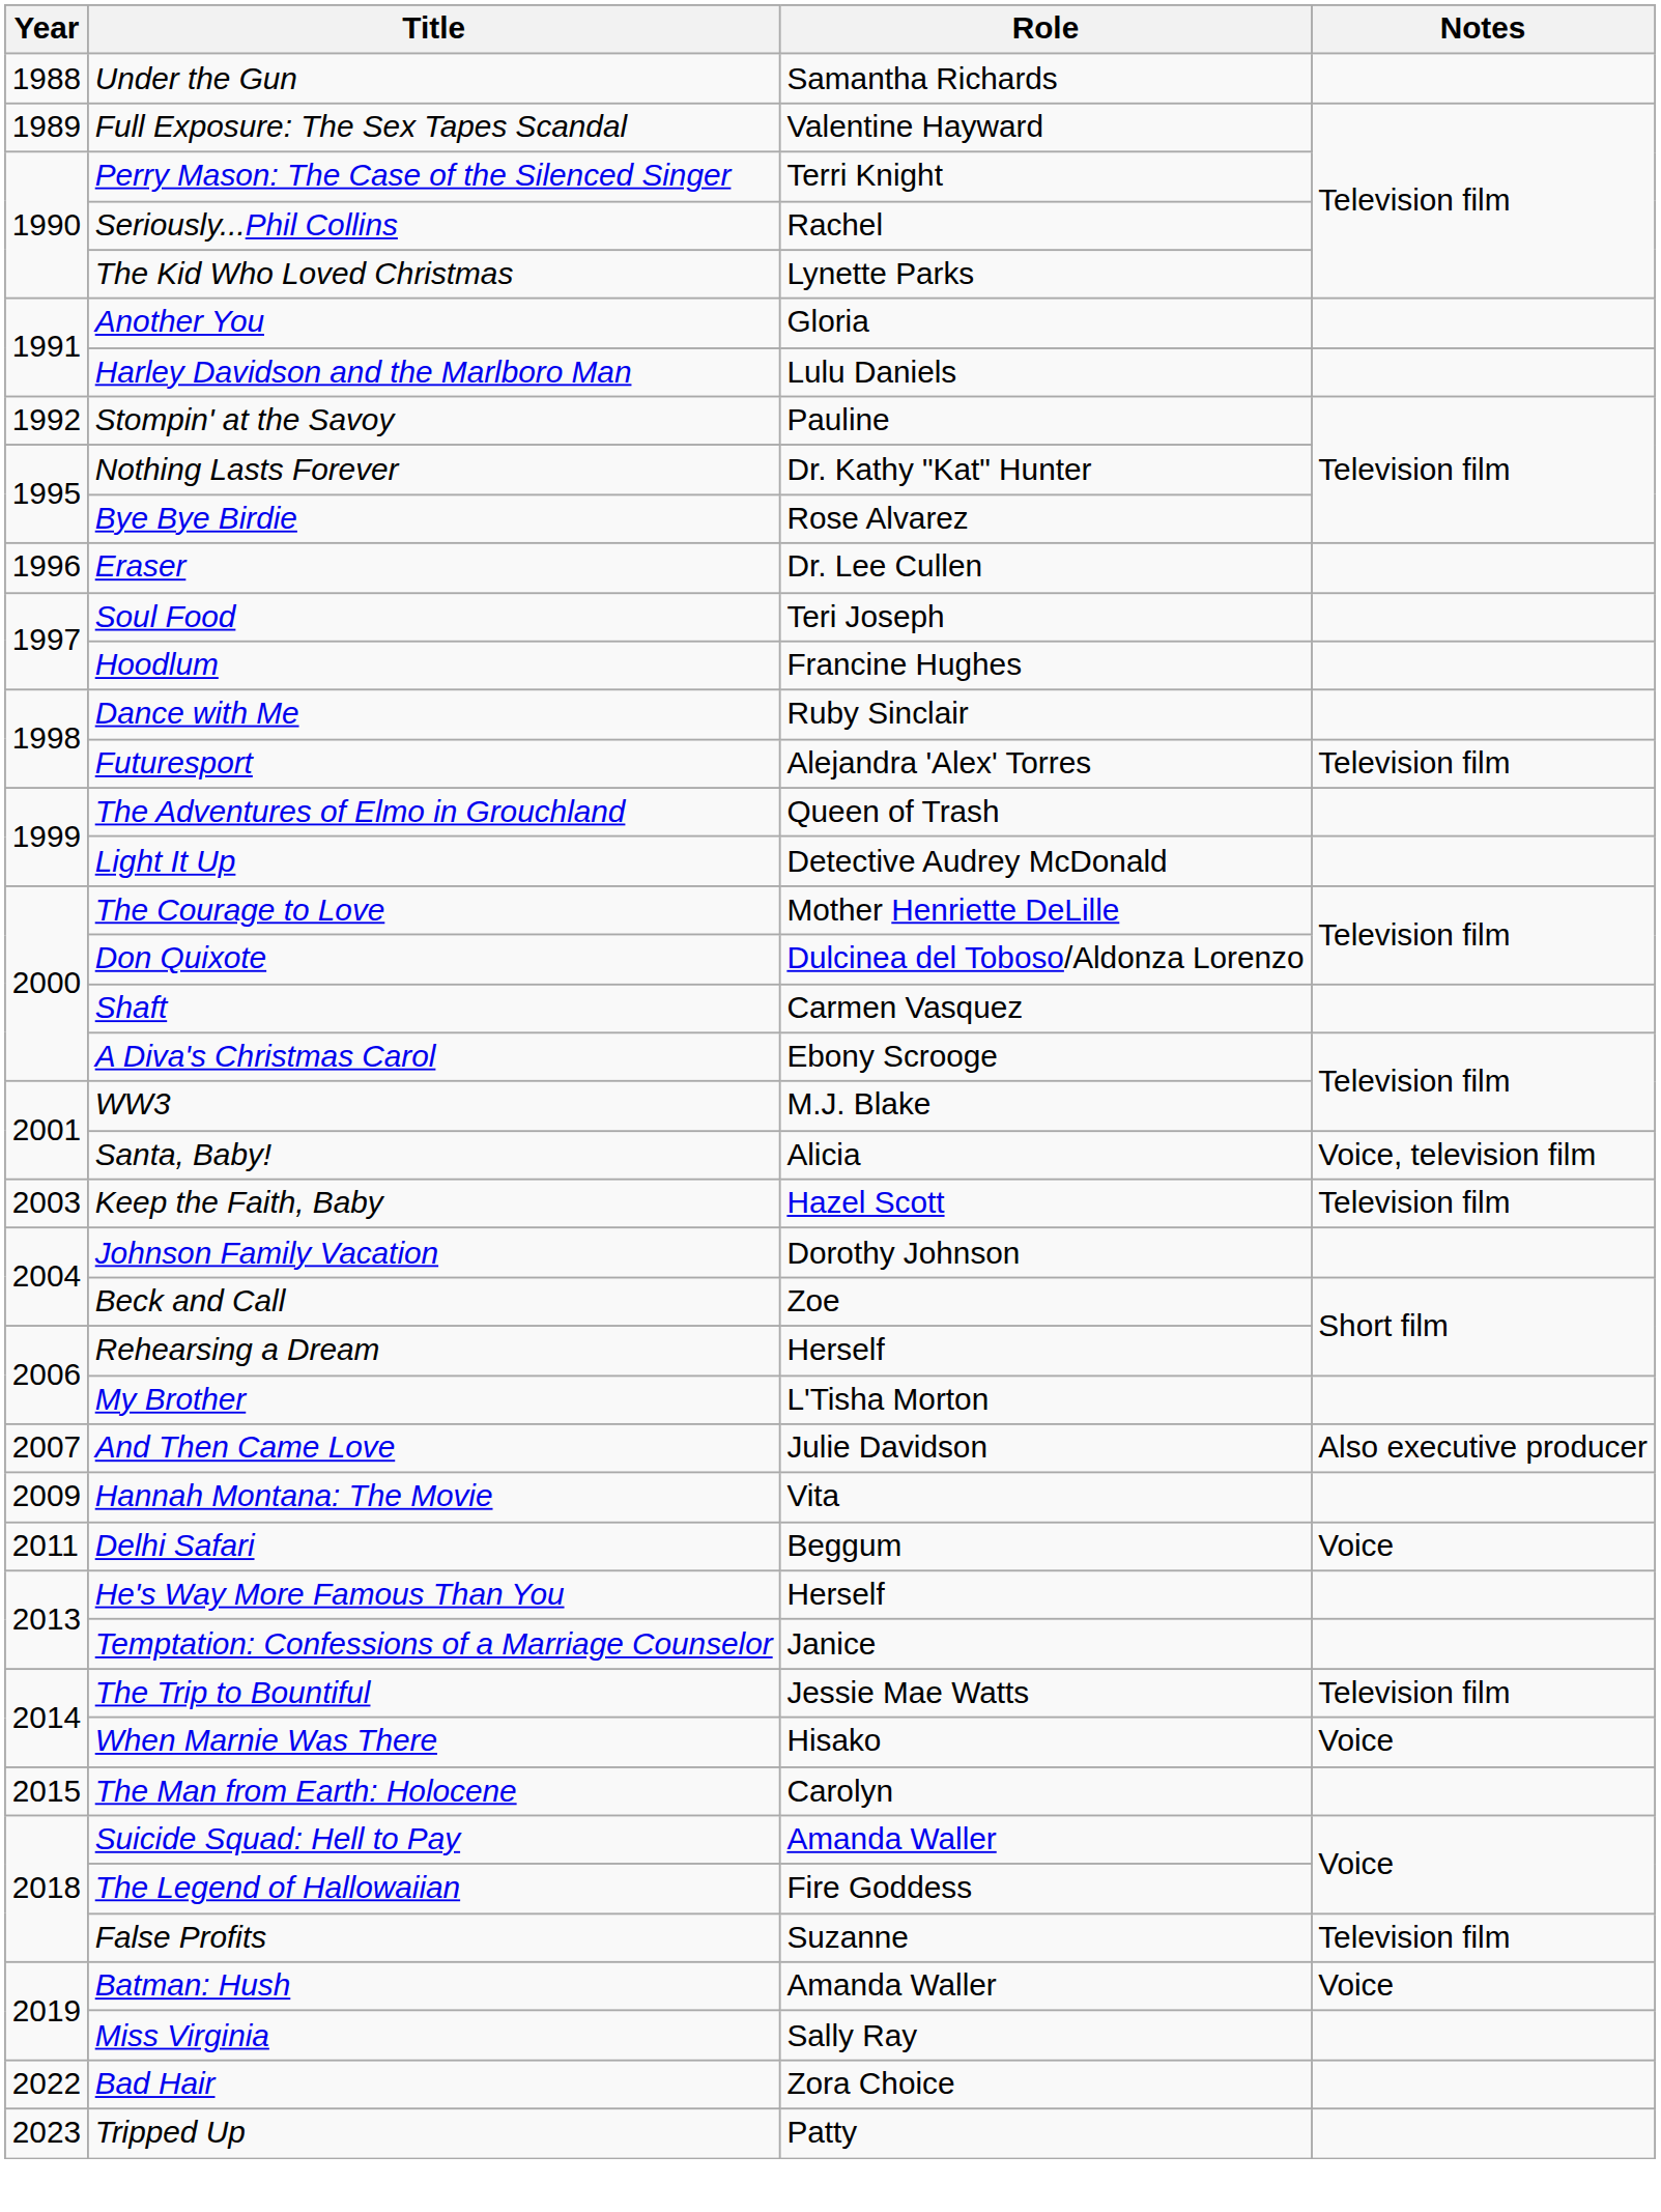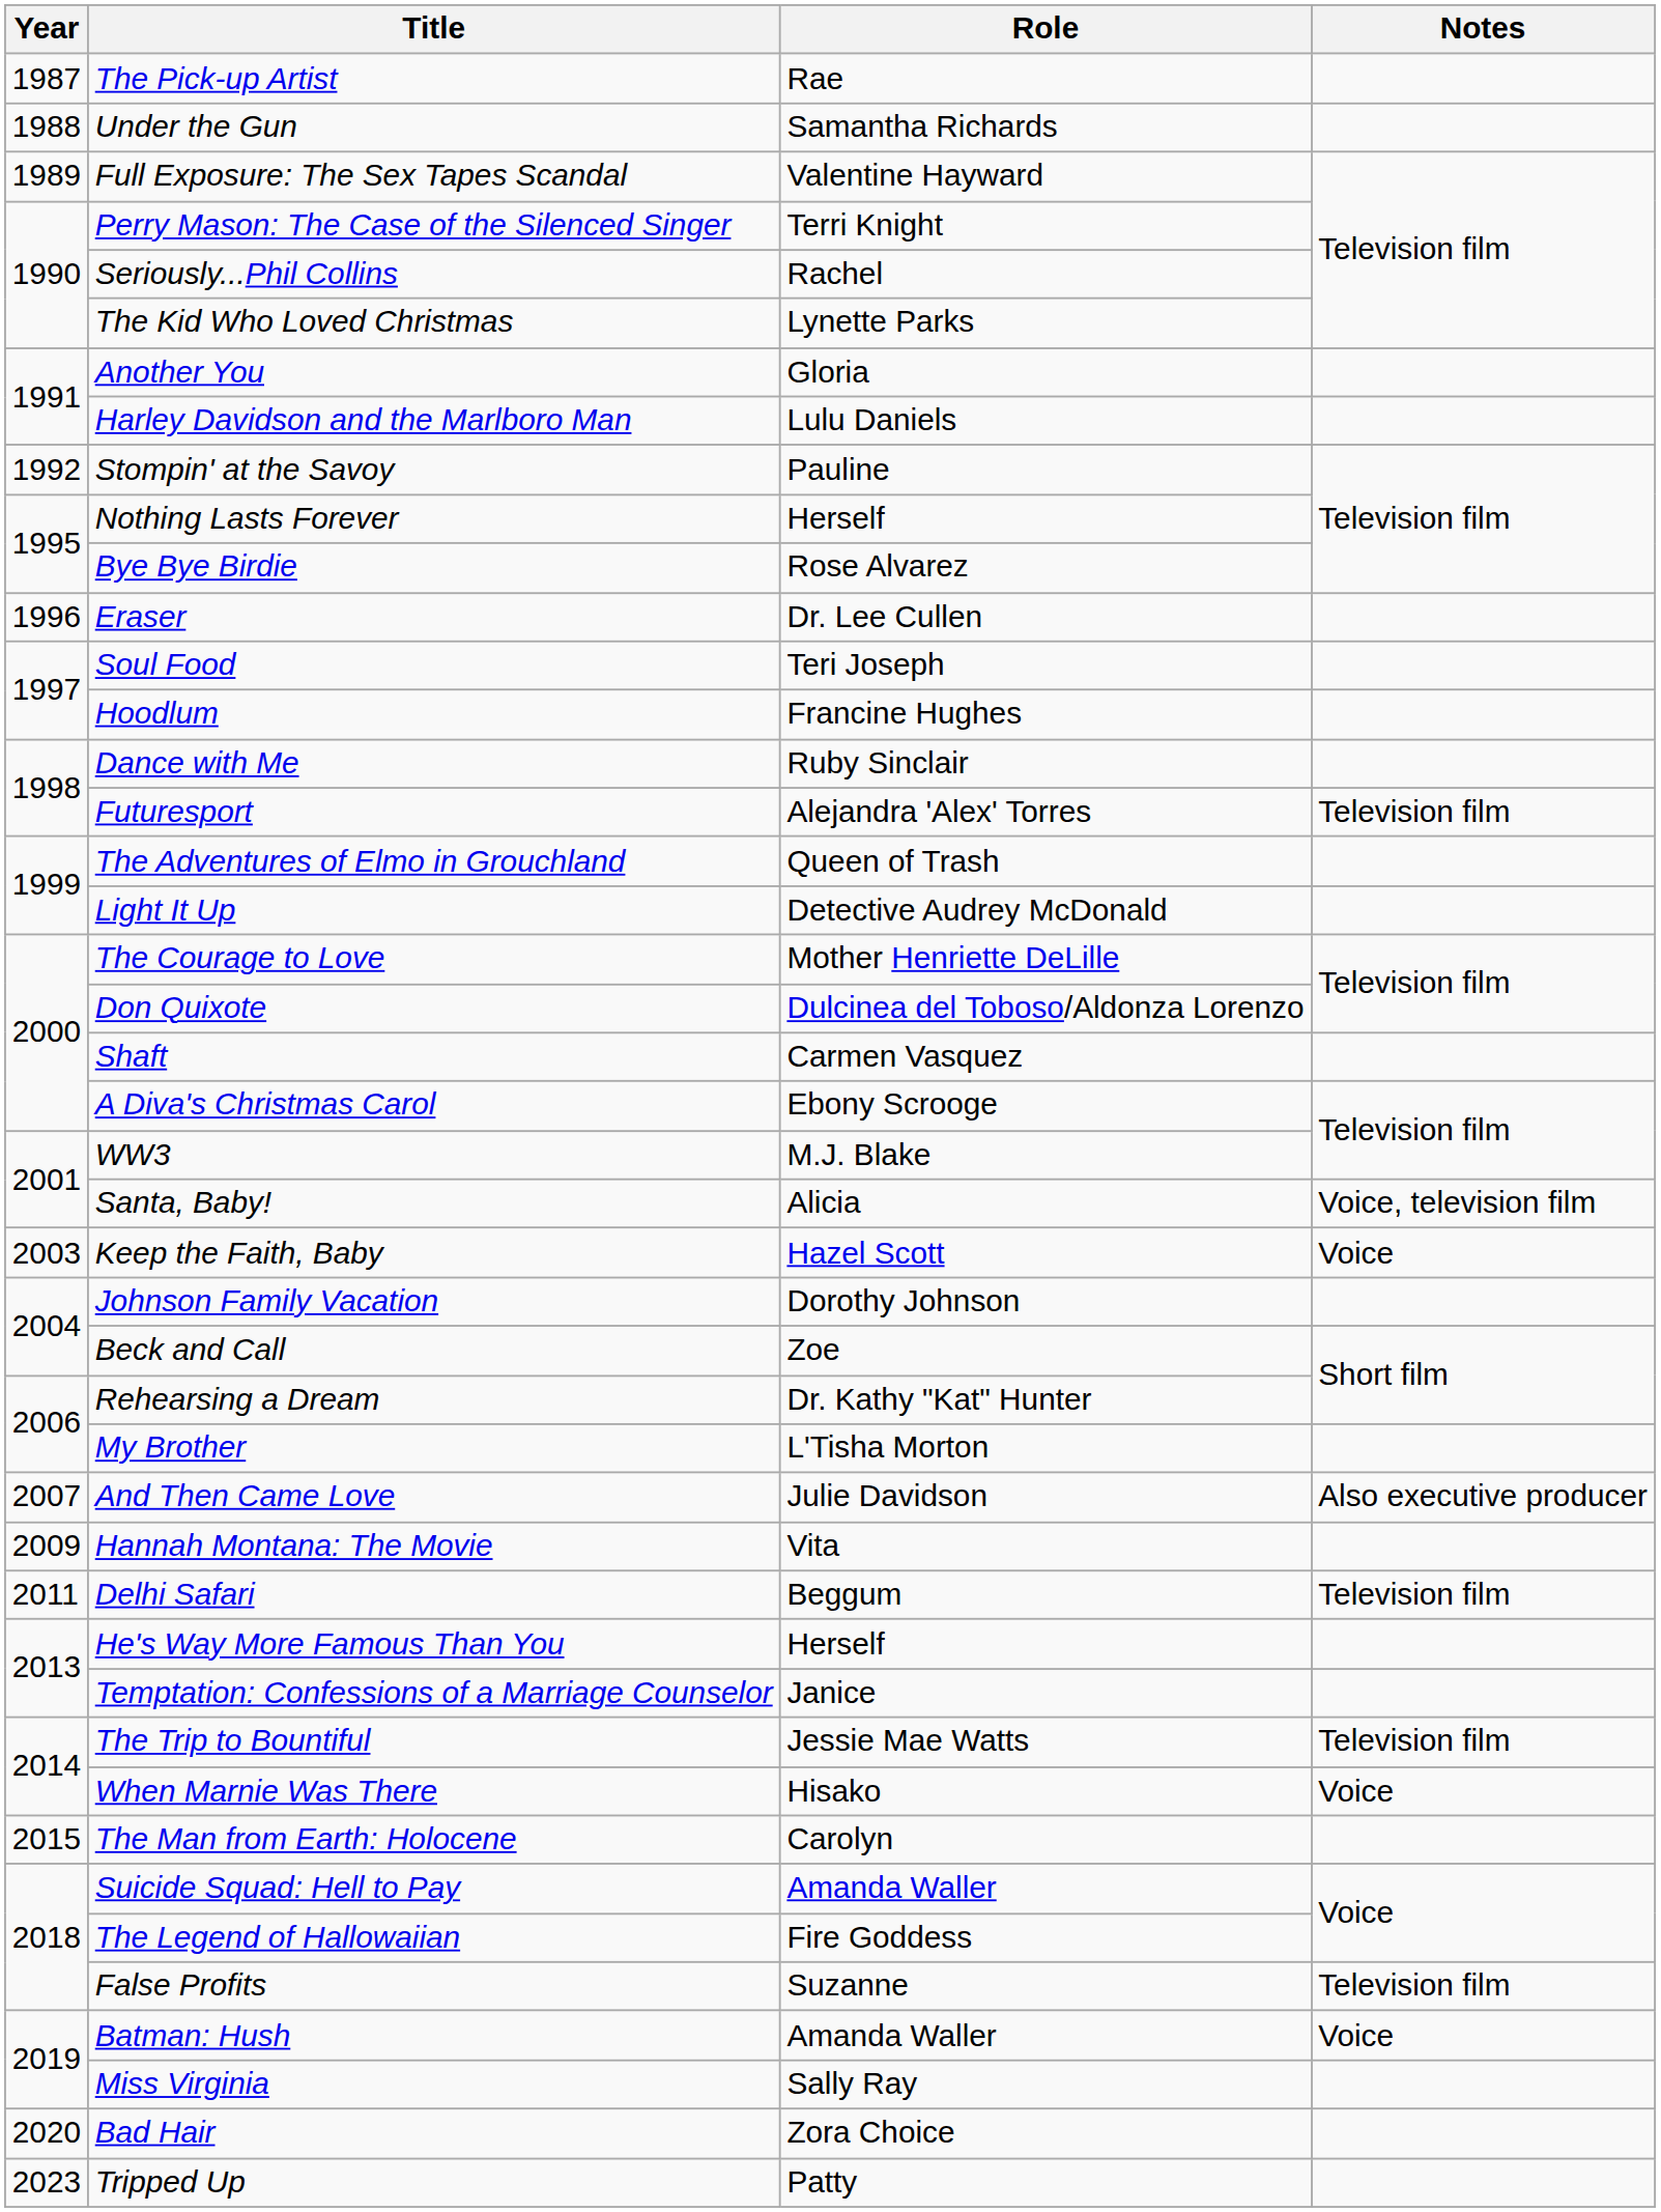+ row: 1987 | The Pick-up Artist | Rae
Nothing Lasts Forever | Role: Dr. Kathy "Kat" Hunter -> Herself
Keep the Faith, Baby | Notes: Television film -> Voice
Rehearsing a Dream | Role: Herself -> Dr. Kathy "Kat" Hunter
Delhi Safari | Notes: Voice -> Television film
Bad Hair | Year: 2022 -> 2020
